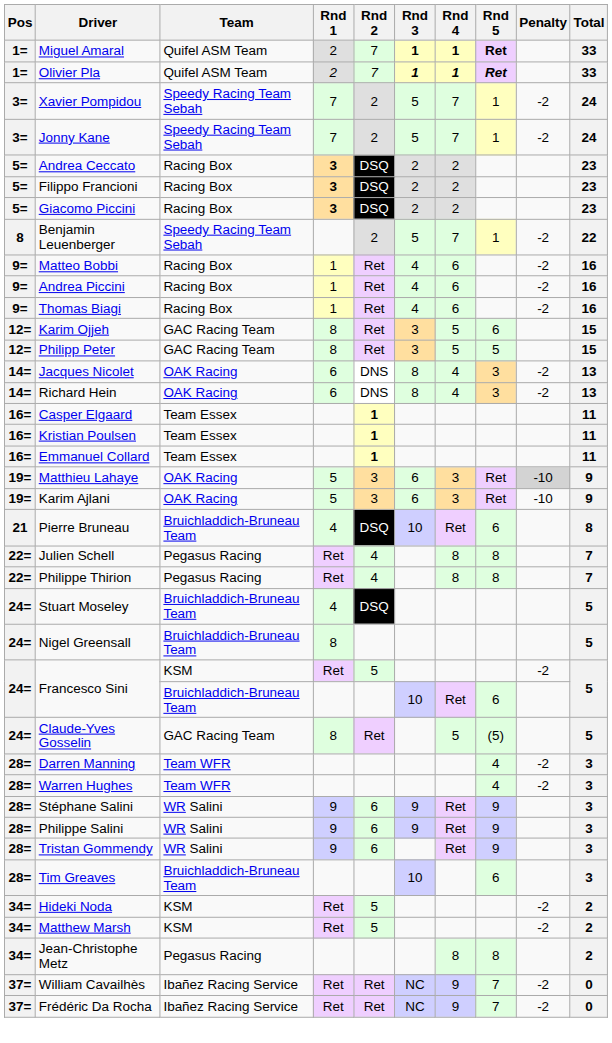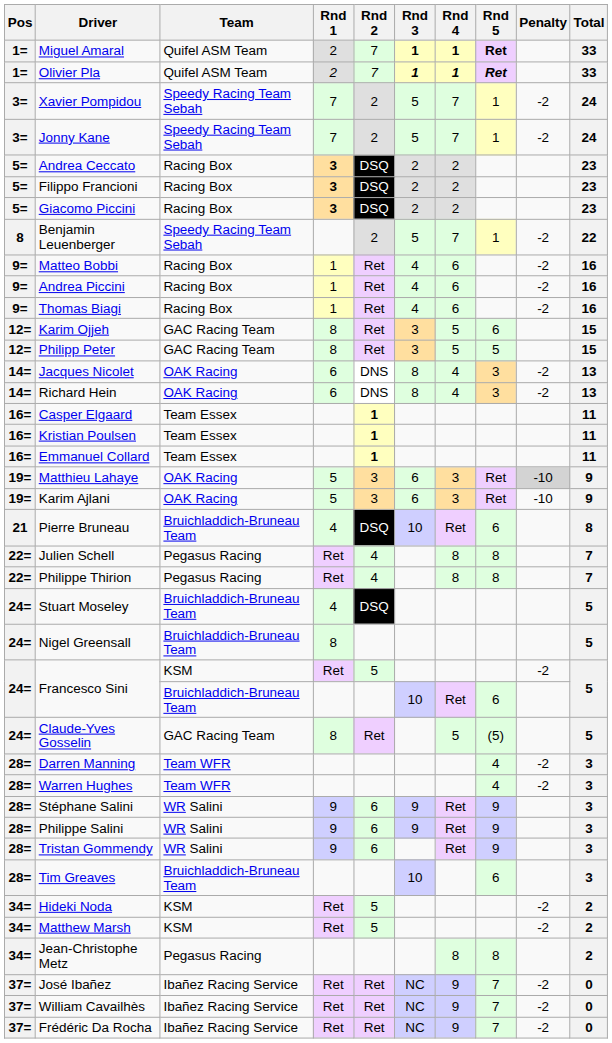+ row: 37= | José Ibañez | Ibañez Racing Service | Ret | Ret | NC | 9 | 7 | -2 | 0
